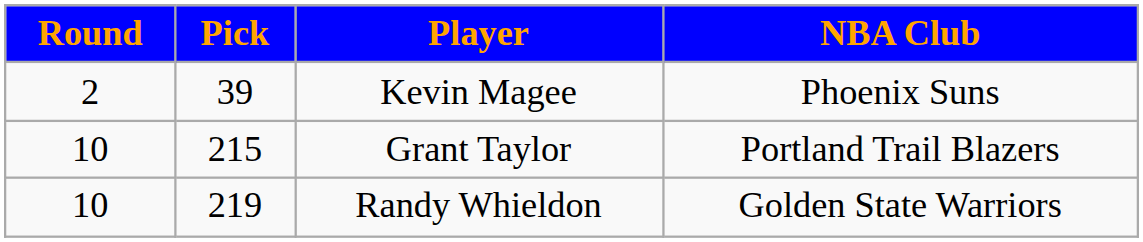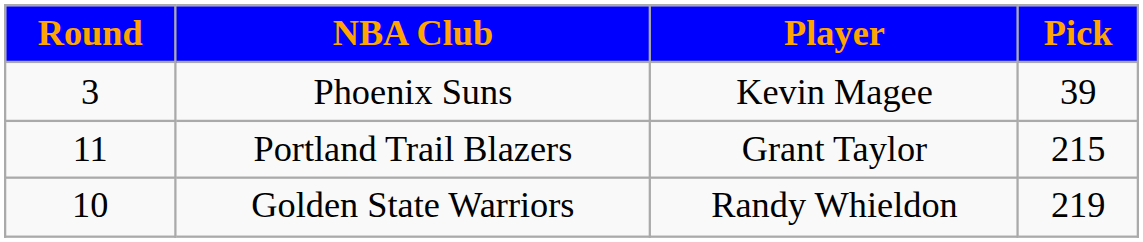columns swapped: Pick <-> NBA Club
Kevin Magee | Round: 2 -> 3
Grant Taylor | Round: 10 -> 11
